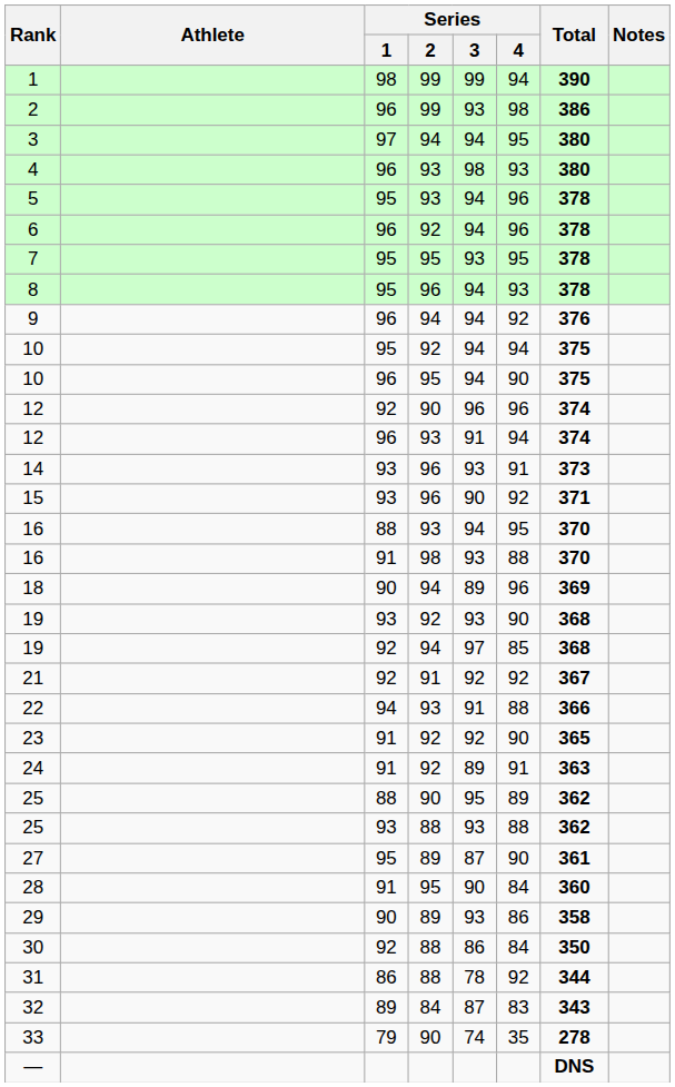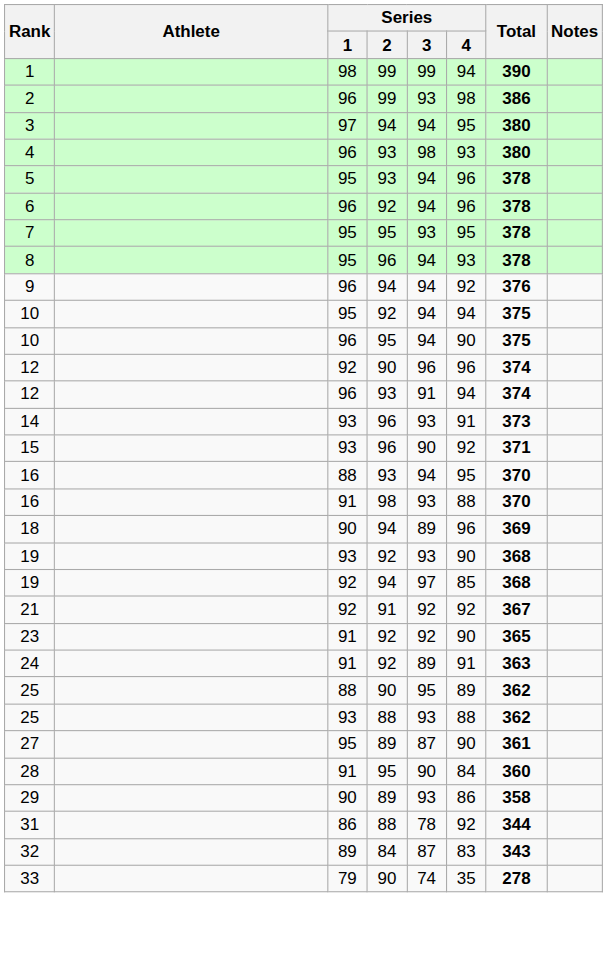- row: 22 | 94 | 93 | 91 | 88 | 366
- row: 30 | 92 | 88 | 86 | 84 | 350
- row: — | DNS
